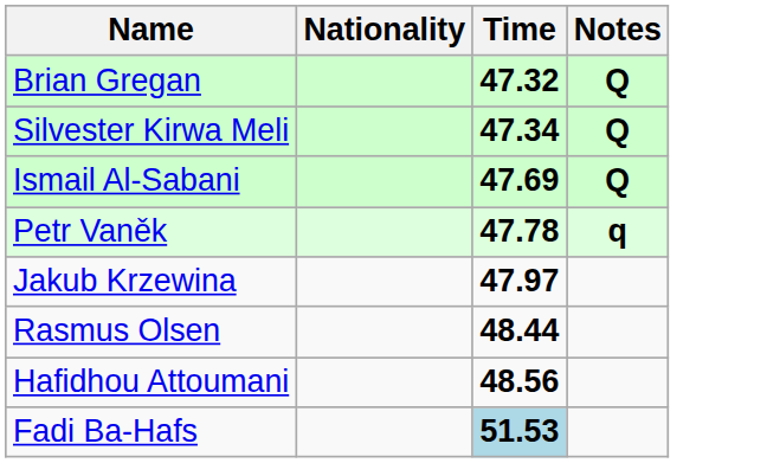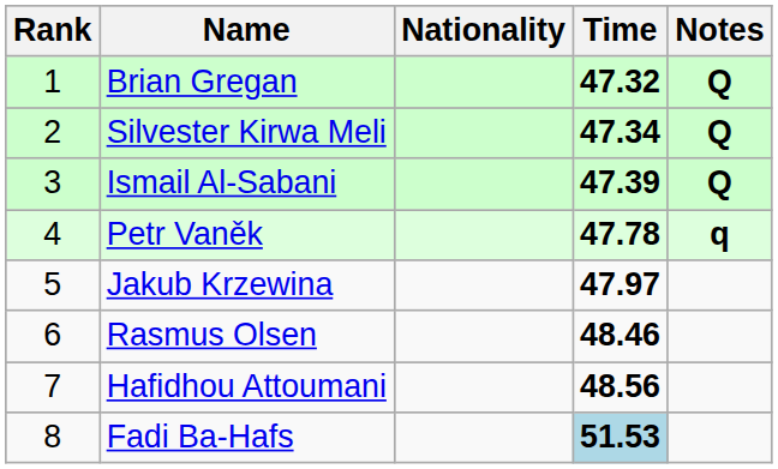+ column: Rank | 1 | 2 | 3 | 4 | 5 | 6 | 7 | 8
Ismail Al-Sabani | Time: 47.69 -> 47.39
Rasmus Olsen | Time: 48.44 -> 48.46
